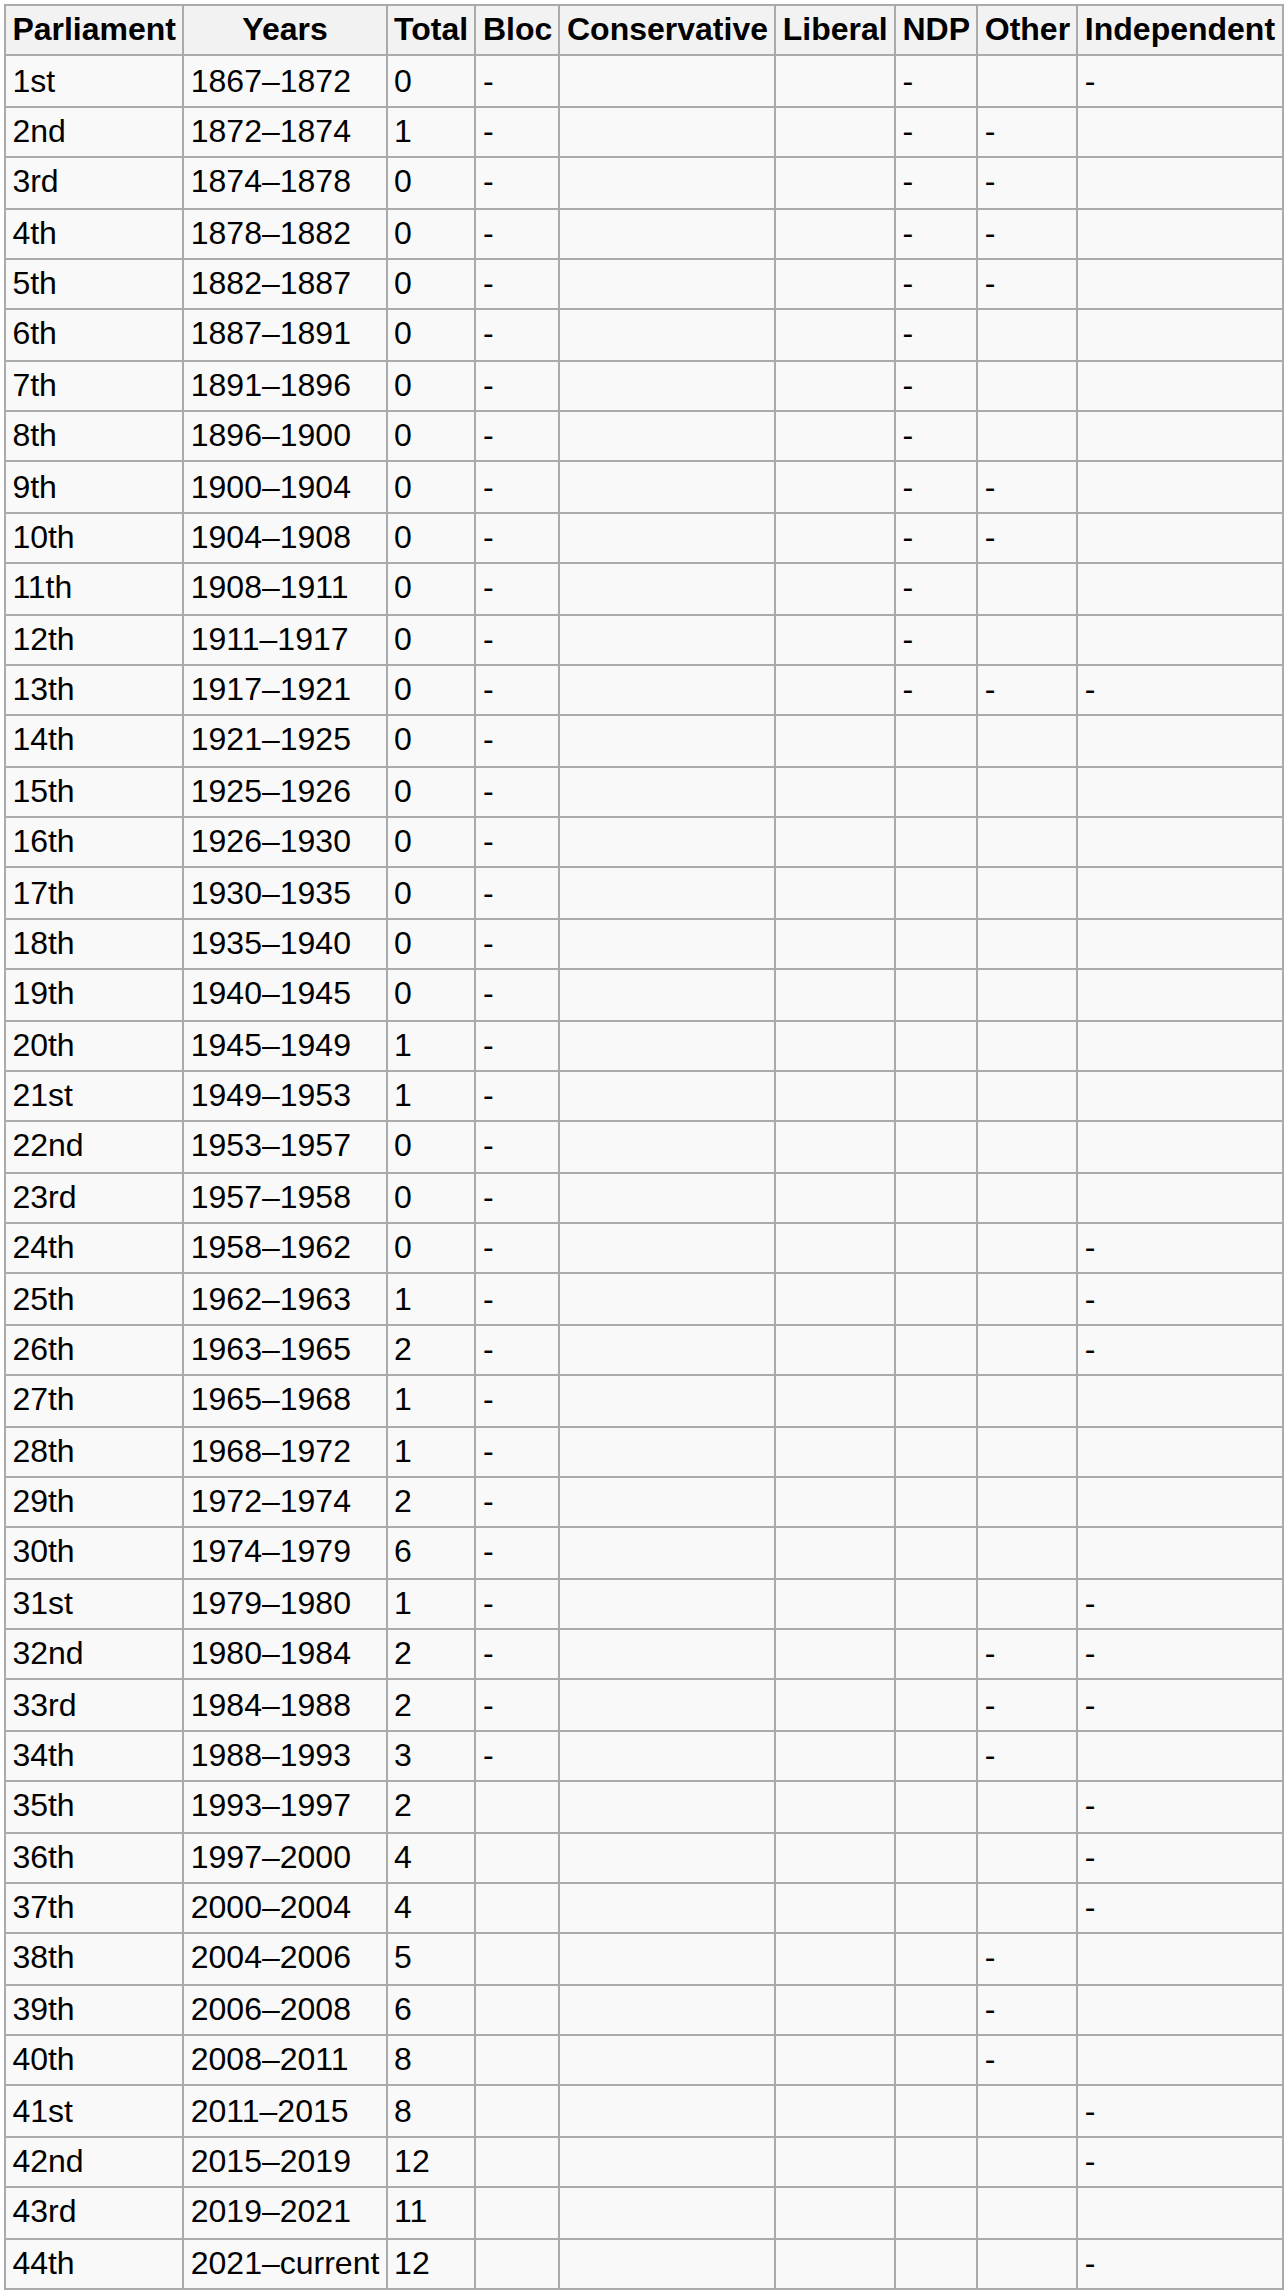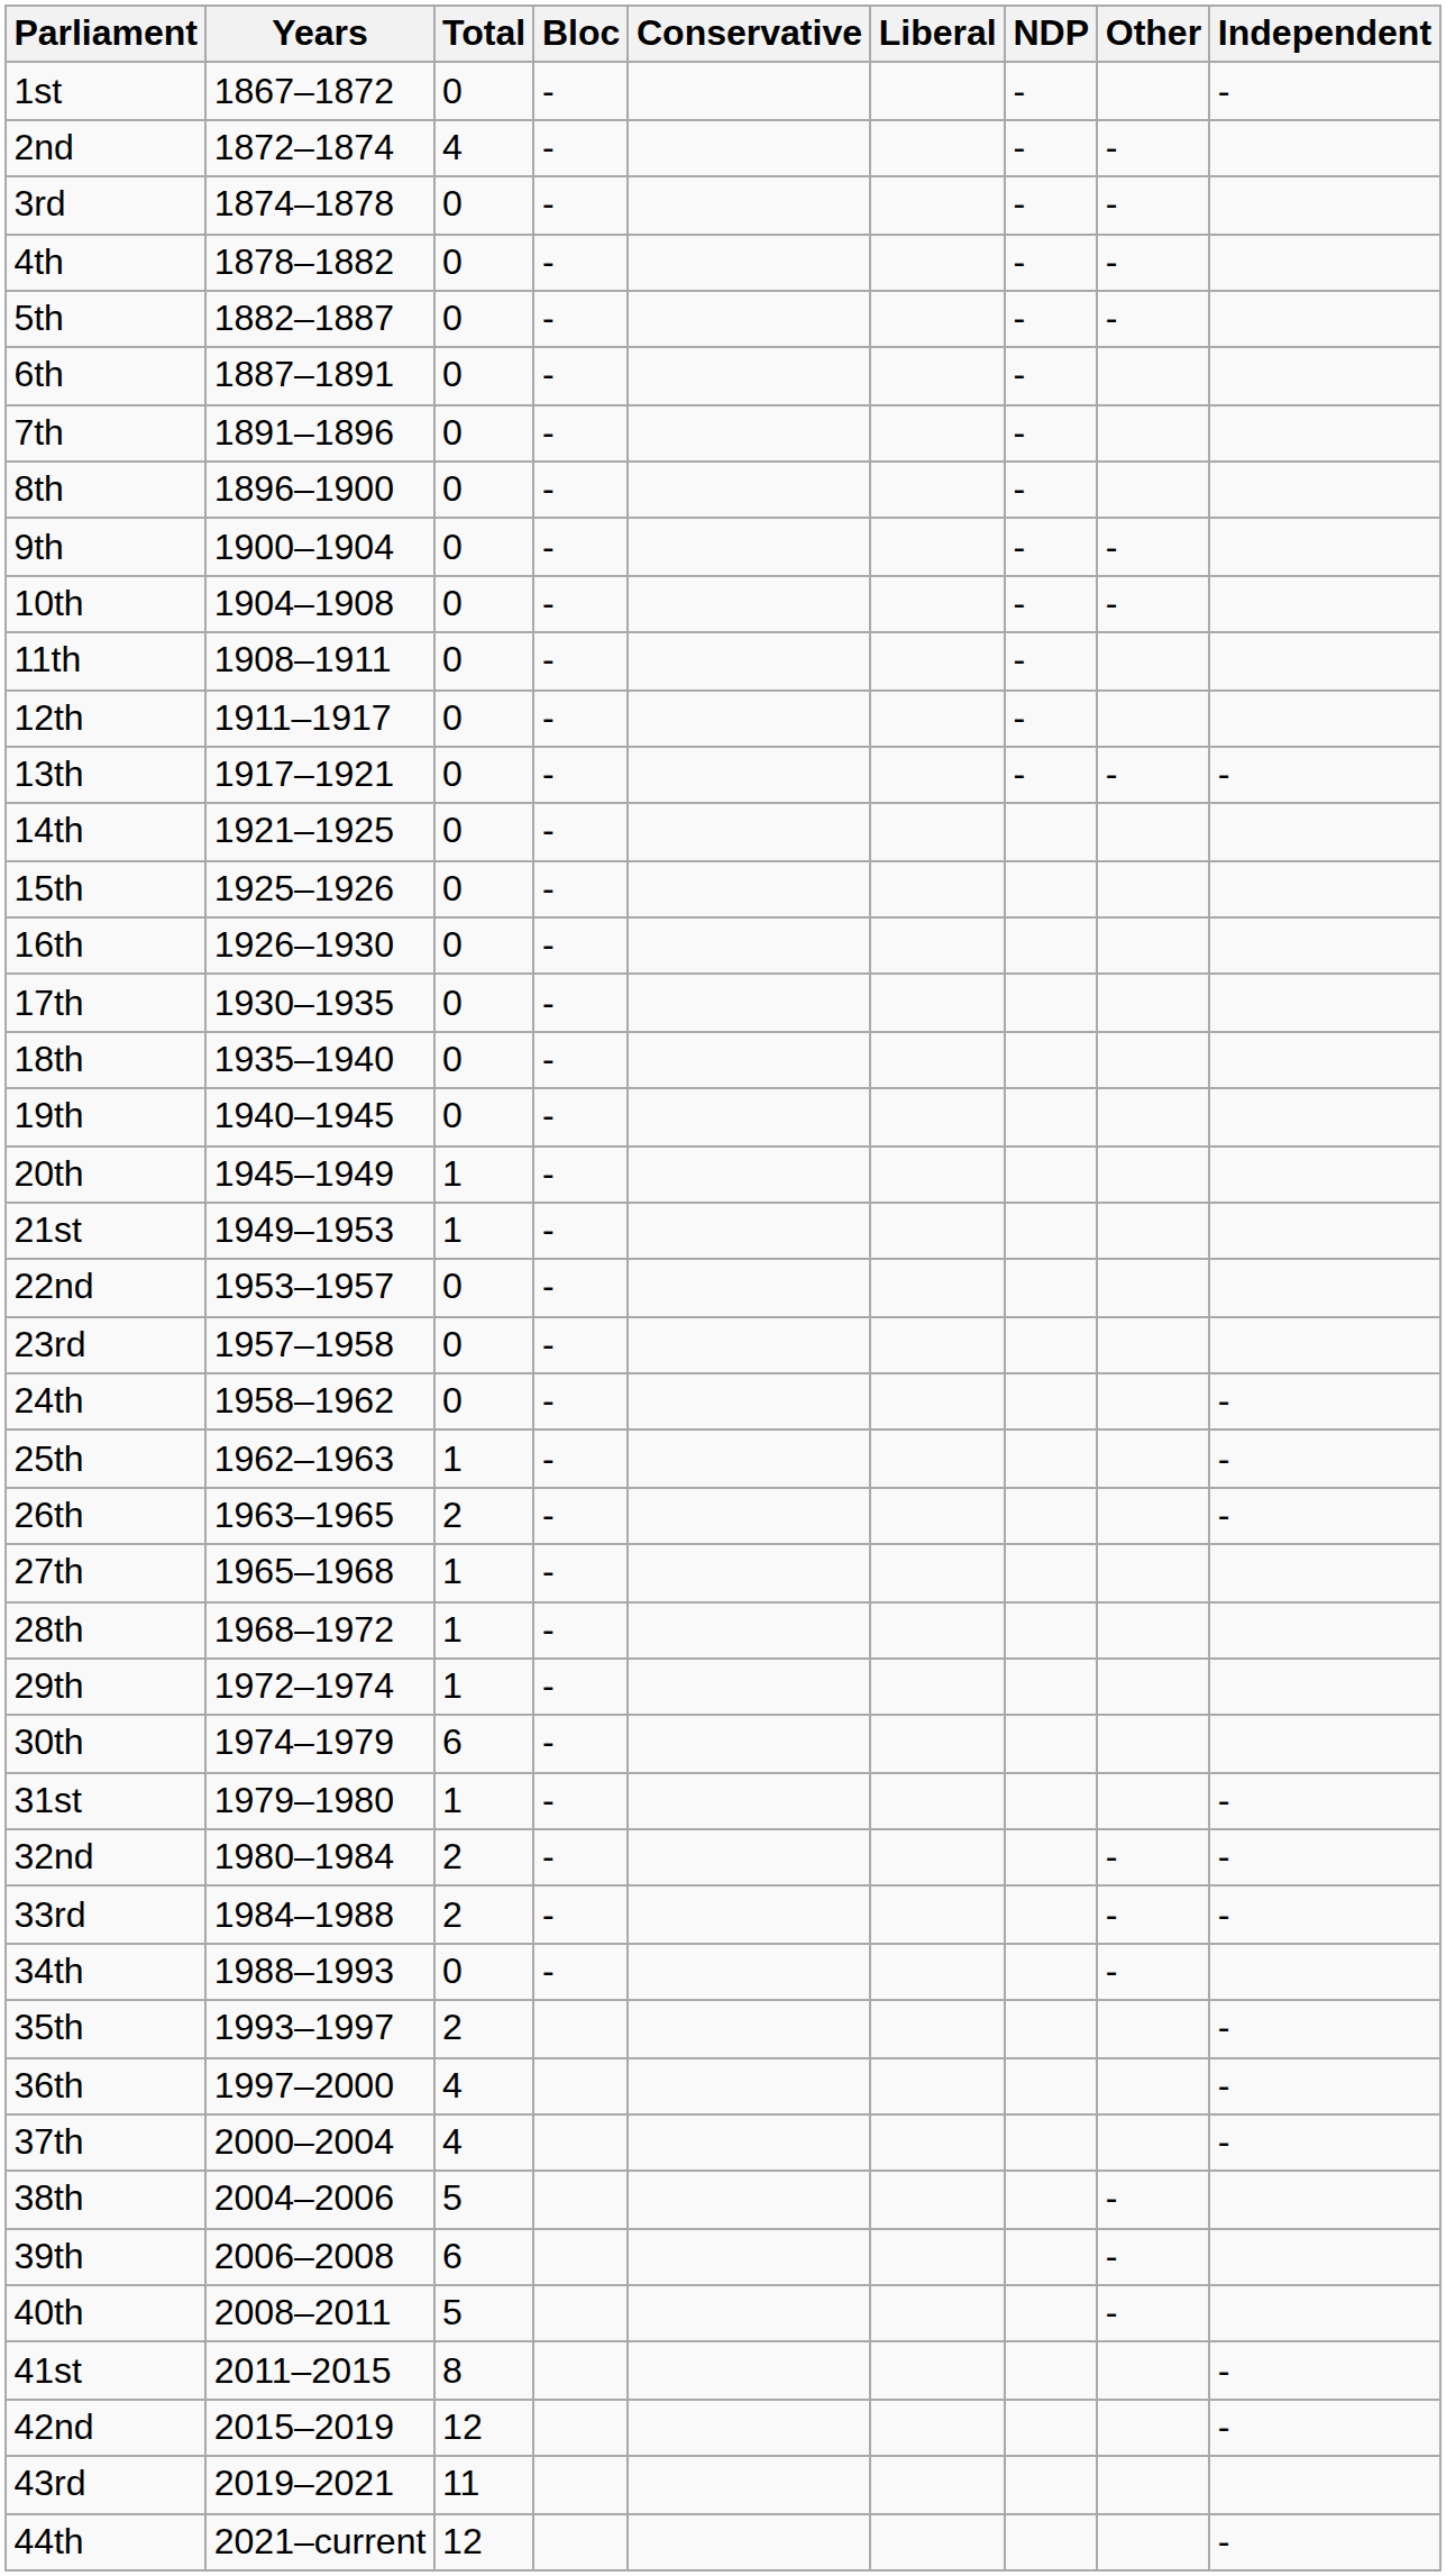2nd | Total: 1 -> 4
29th | Total: 2 -> 1
34th | Total: 3 -> 0
40th | Total: 8 -> 5
